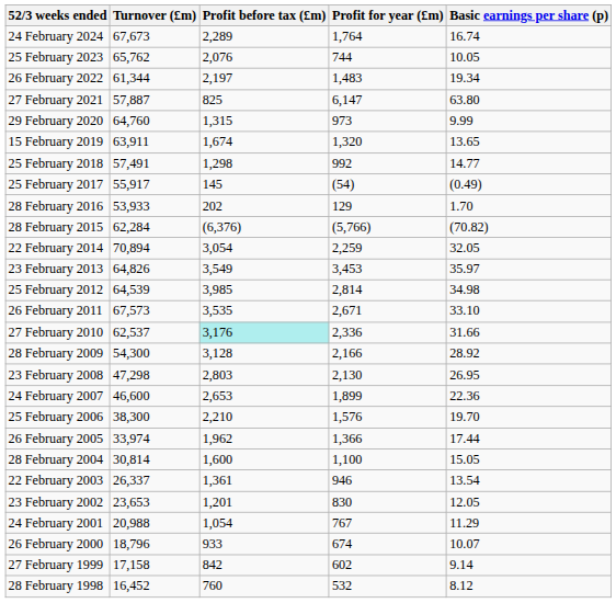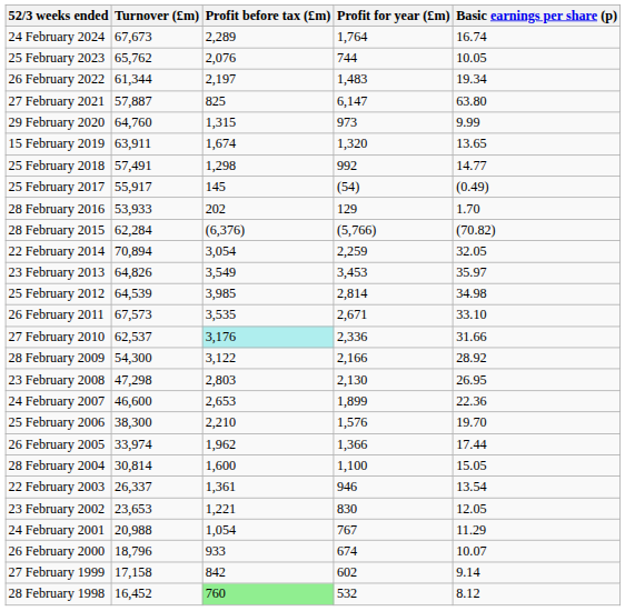28 February 2009 | Profit before tax (£m): 3,128 -> 3,122
23 February 2002 | Profit before tax (£m): 1,201 -> 1,221
28 February 1998 | Profit before tax (£m): no background -> lightgreen background
